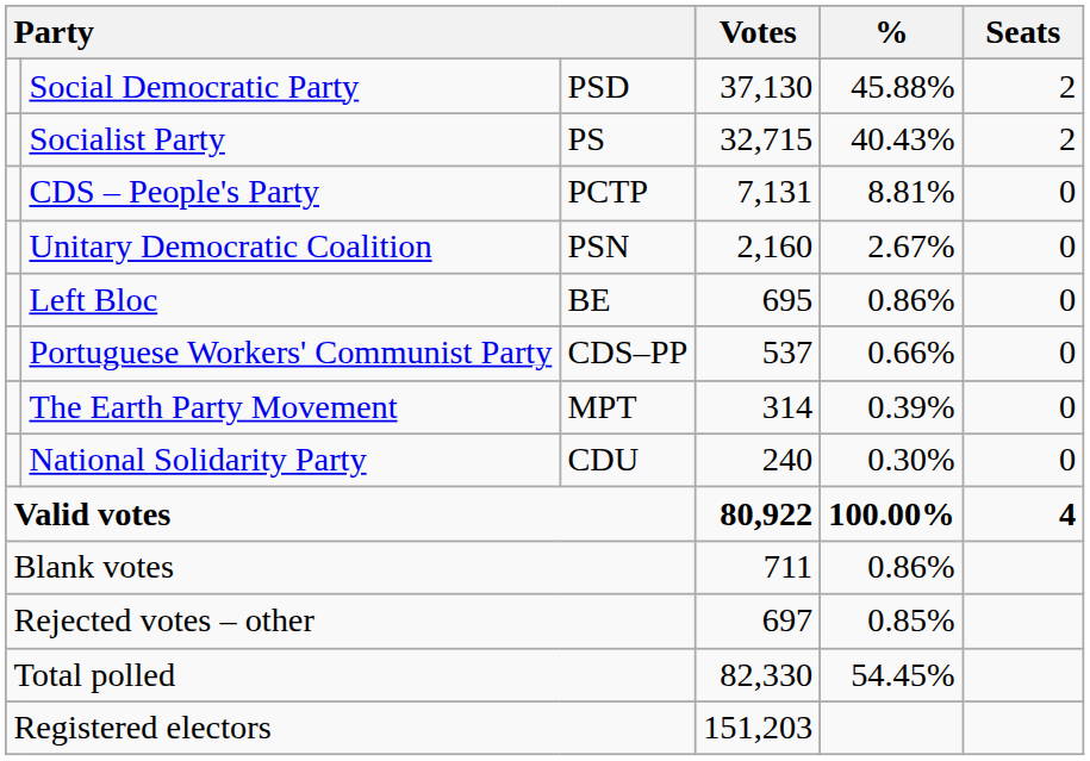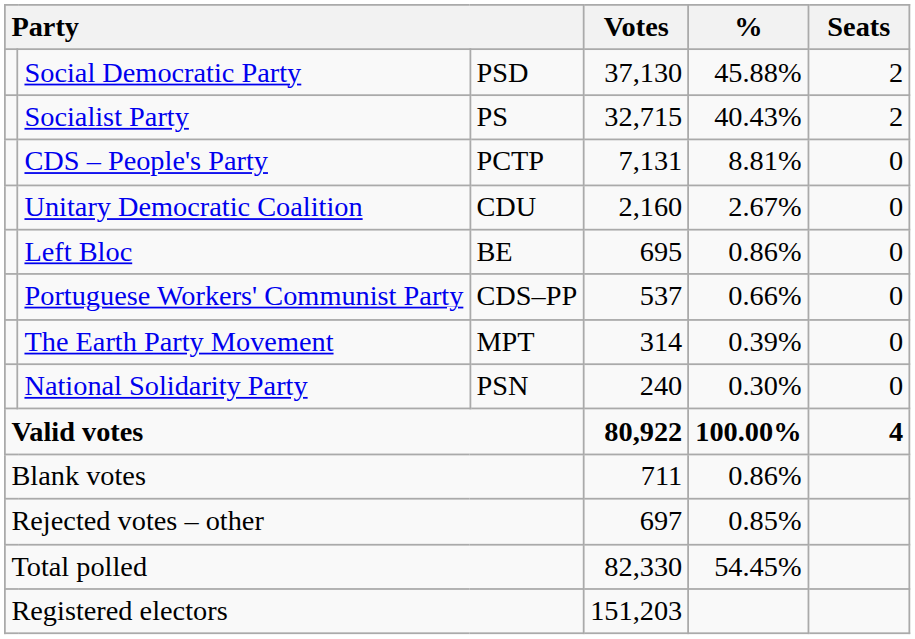Unitary Democratic Coalition | column 3: PSN -> CDU
National Solidarity Party | column 3: CDU -> PSN
